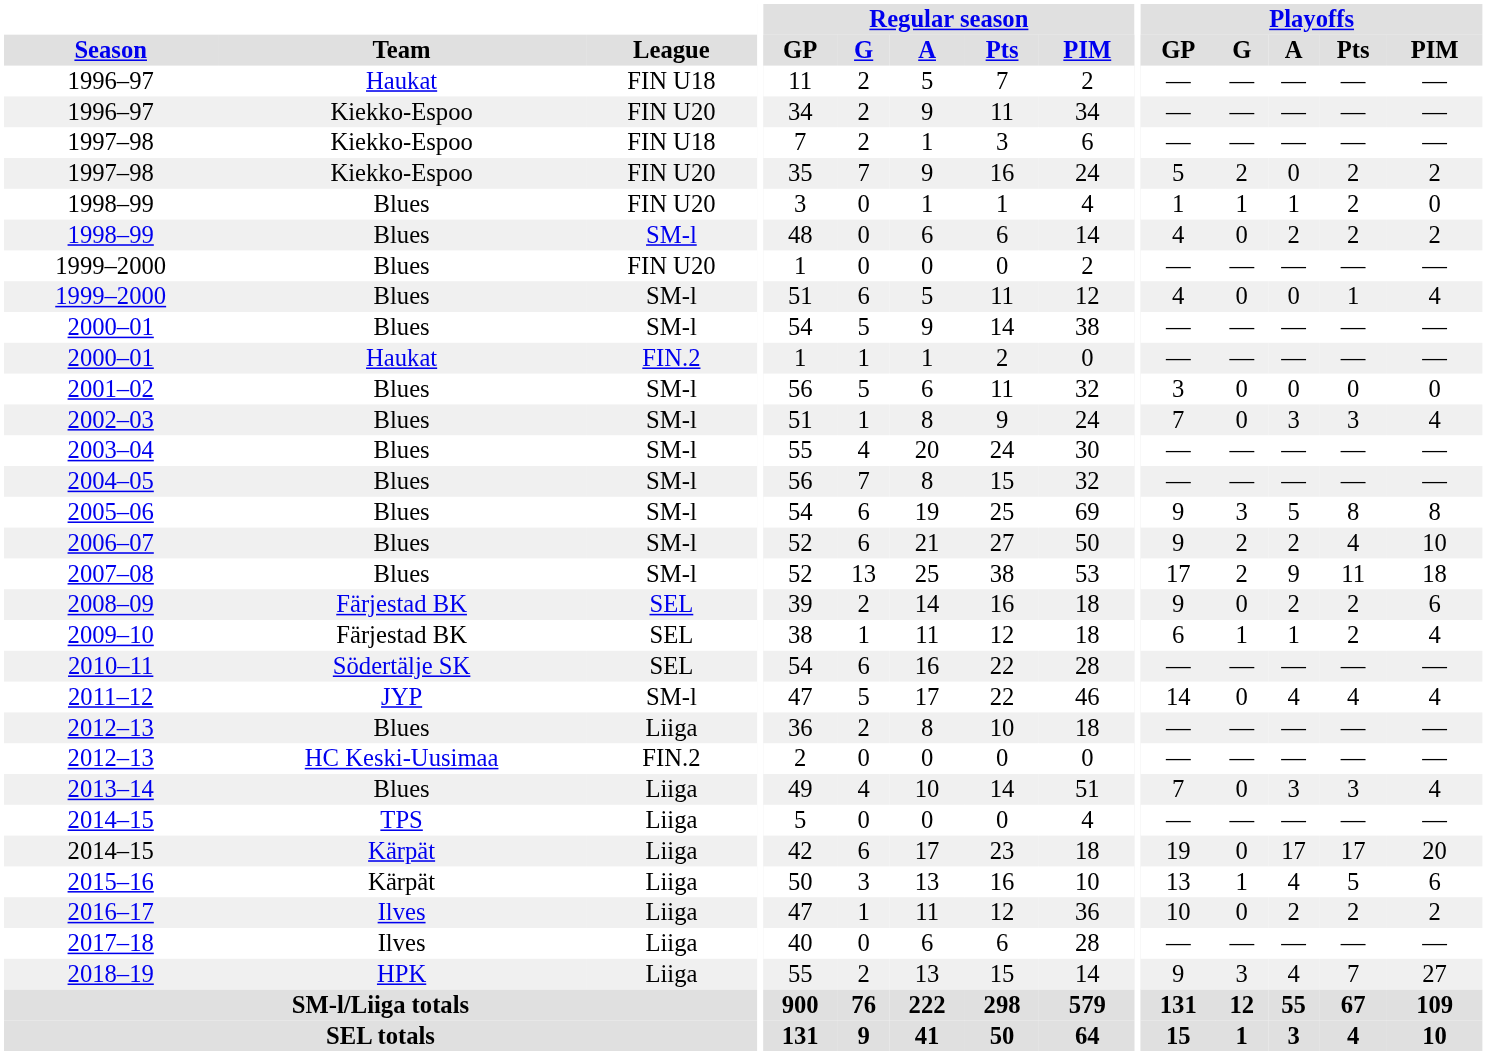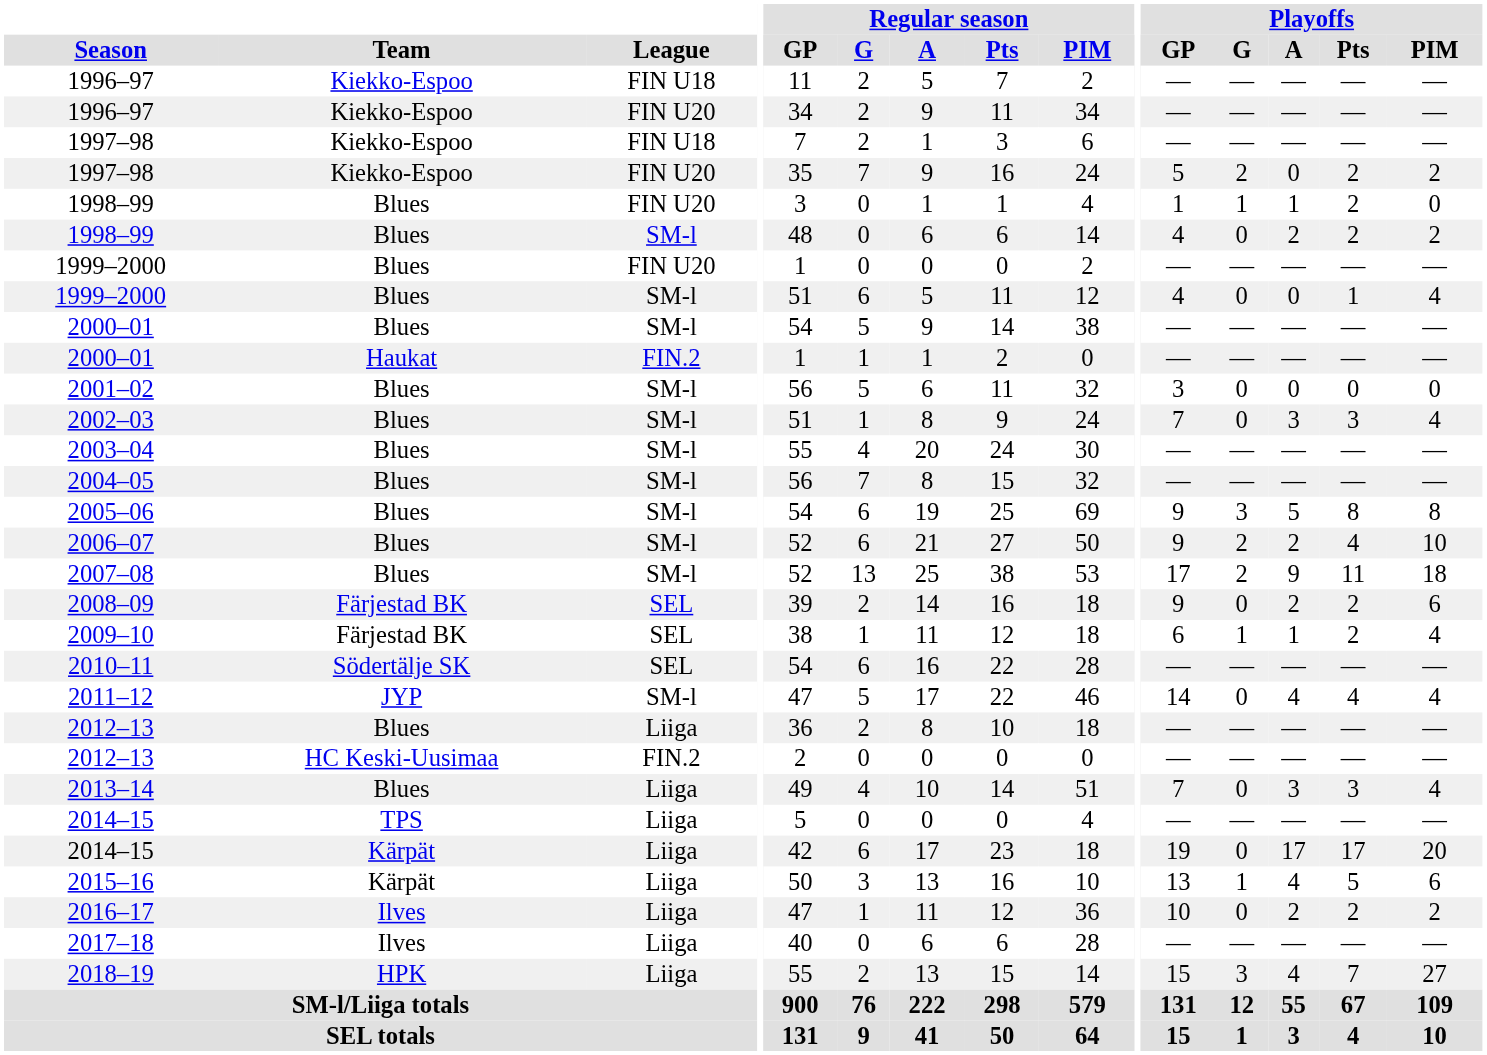1996–97 / FIN U18 | Team: Haukat -> Kiekko-Espoo
2018–19 | Playoffs / GP: 9 -> 15
